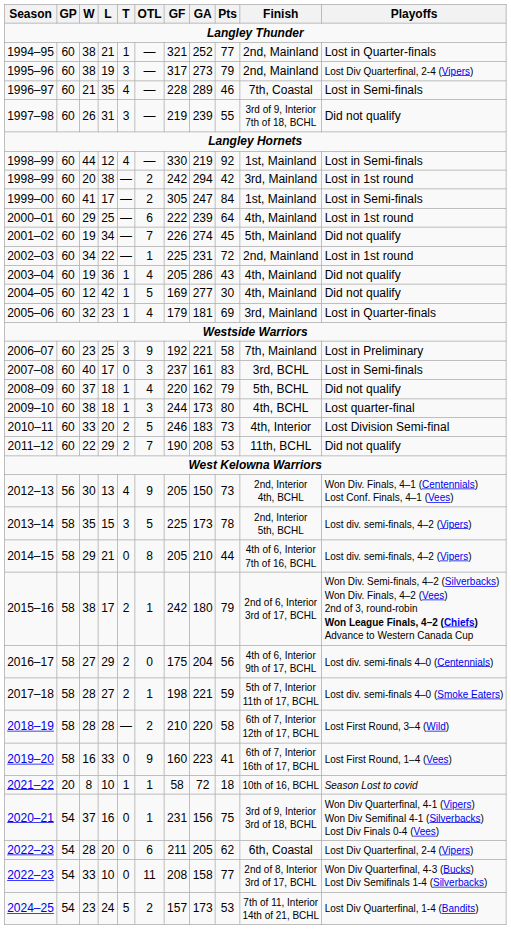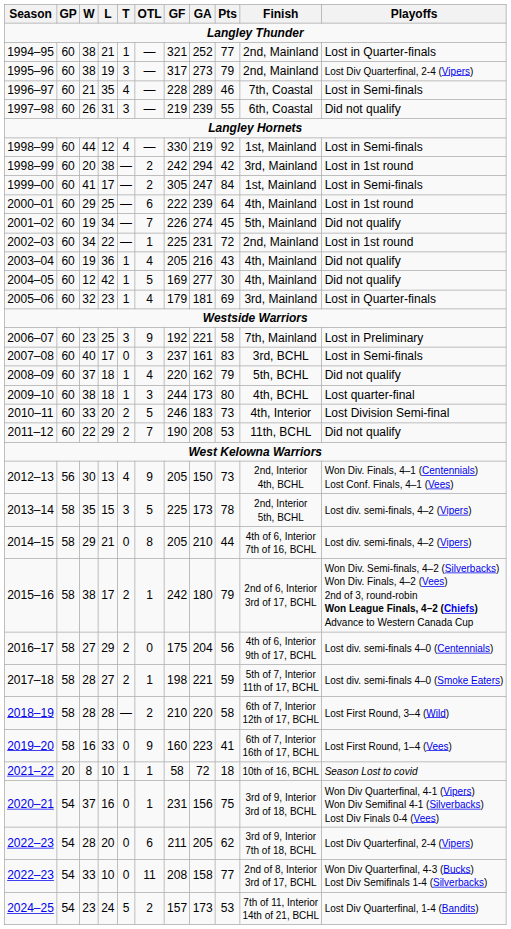1997–98 | Finish: 3rd of 9, Interior 7th of 18, BCHL -> 6th, Coastal
2003–04 | GA: 286 -> 216
2022–23 / 20 | Finish: 6th, Coastal -> 3rd of 9, Interior 7th of 18, BCHL
